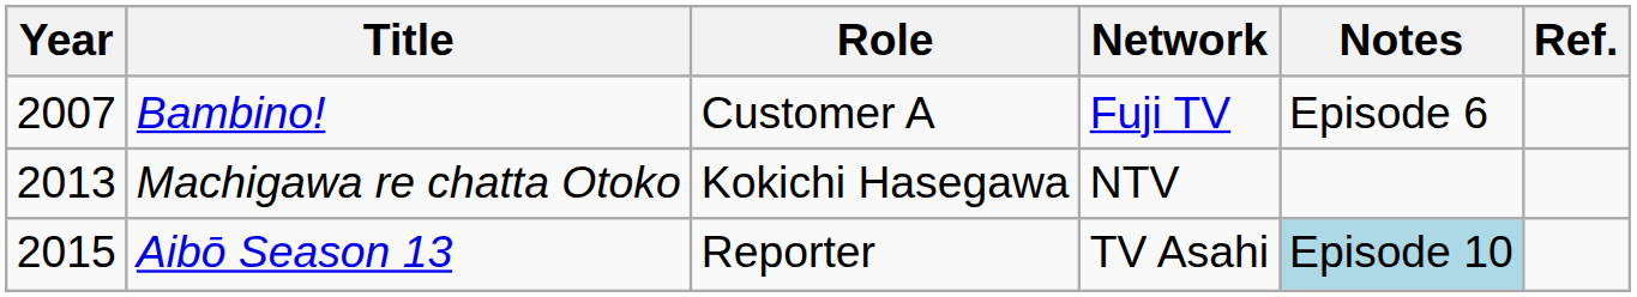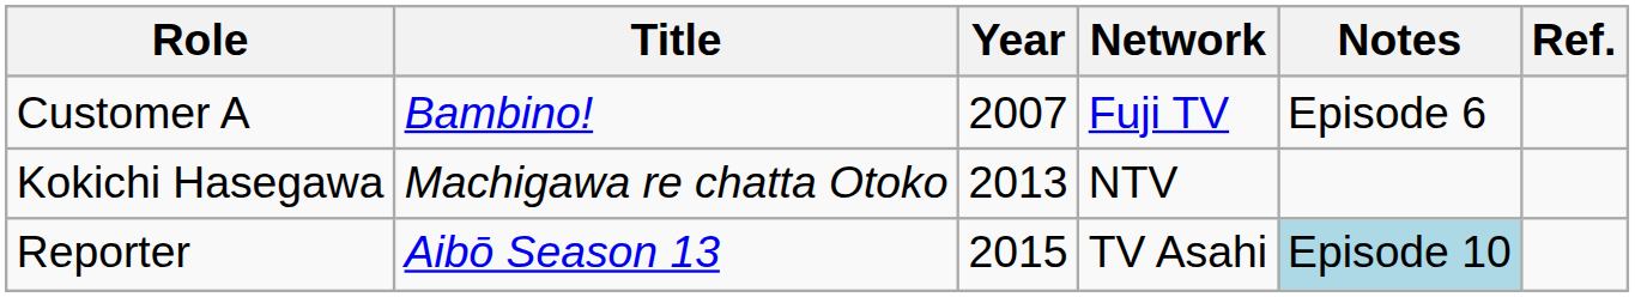columns swapped: Year <-> Role
